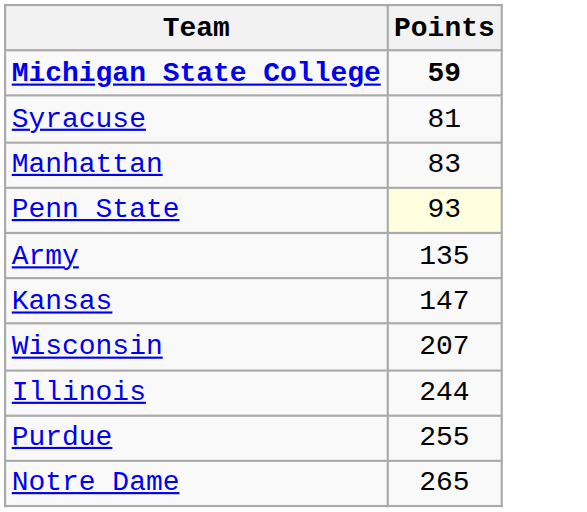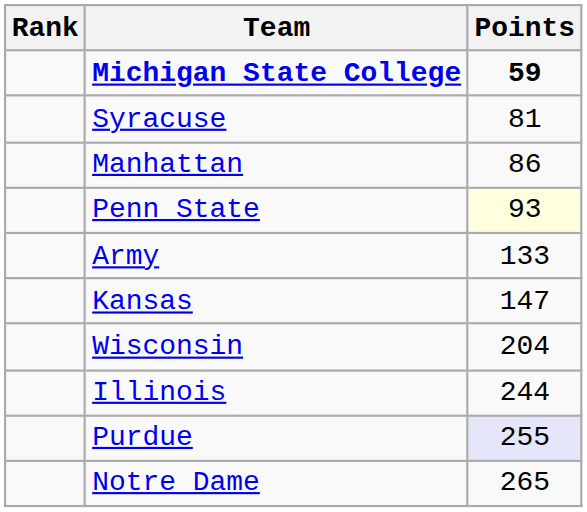+ column: Rank
Manhattan | Points: 83 -> 86
Army | Points: 135 -> 133
Wisconsin | Points: 207 -> 204
Purdue | Points: no background -> lavender background
